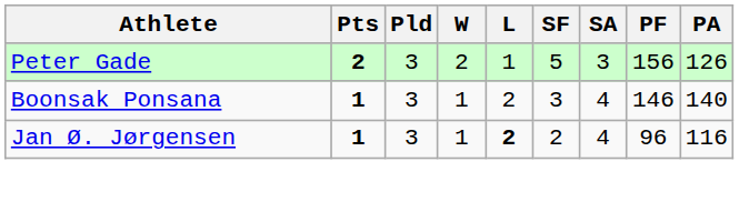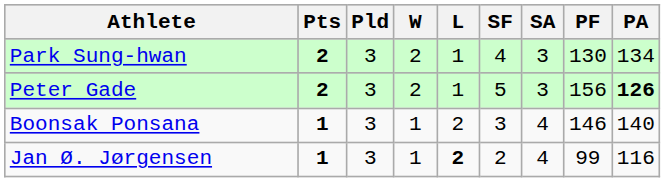+ row: Park Sung-hwan | 2 | 3 | 2 | 1 | 4 | 3 | 130 | 134
Peter Gade | PA: normal -> bold
Jan Ø. Jørgensen | PF: 96 -> 99
